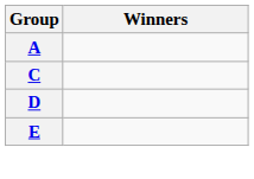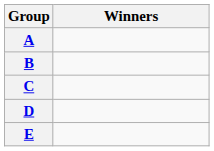+ row: B
